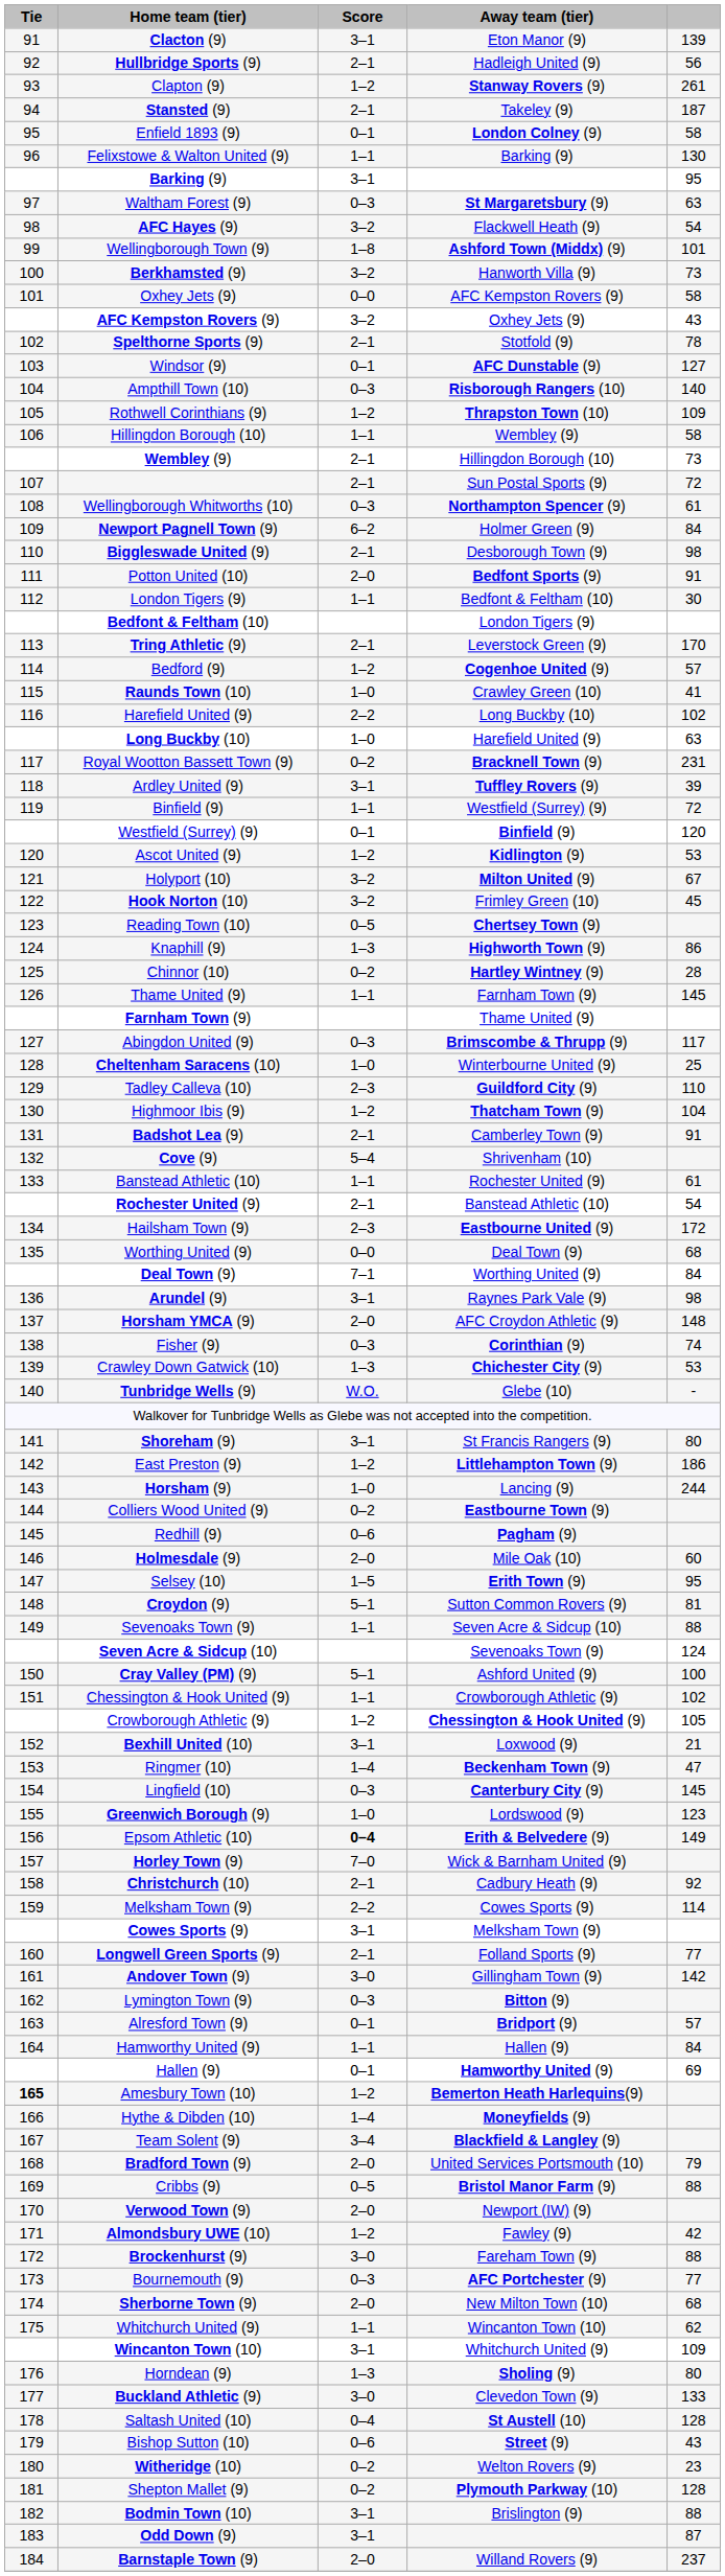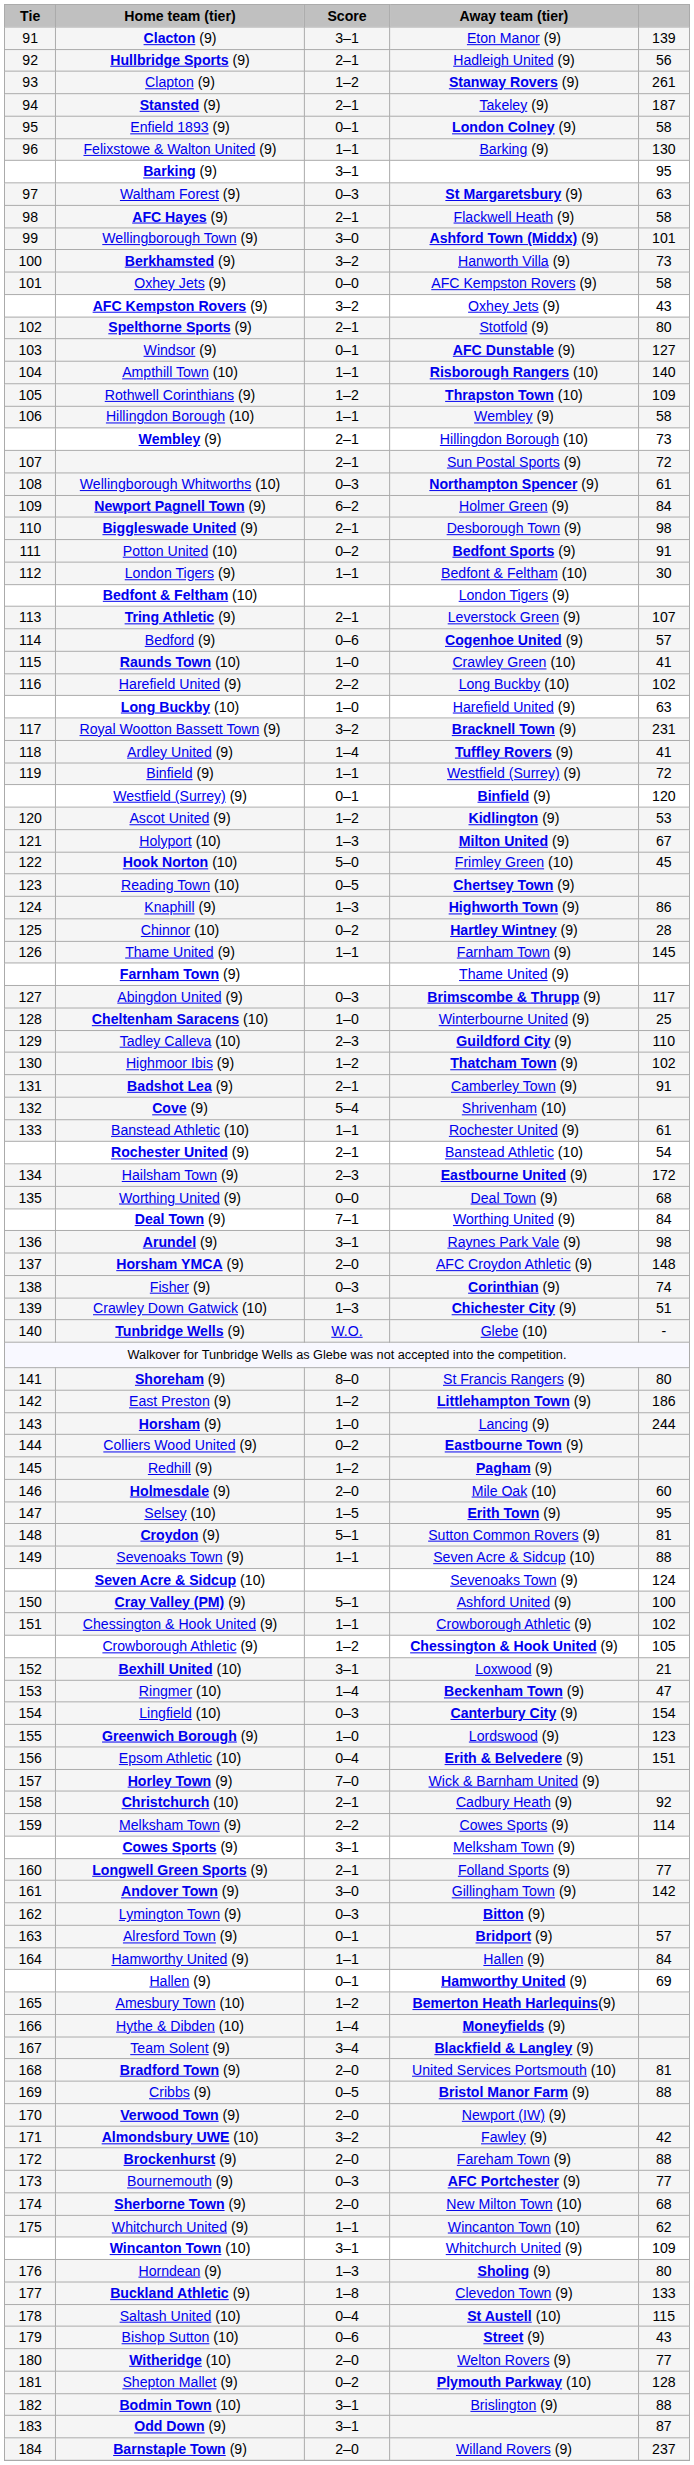AFC Hayes (9) | Score: 3–2 -> 2–1
AFC Hayes (9) | column 5: 54 -> 58
Wellingborough Town (9) | Score: 1–8 -> 3–0
Spelthorne Sports (9) | column 5: 78 -> 80
Ampthill Town (10) | Score: 0–3 -> 1–1
Potton United (10) | Score: 2–0 -> 0–2
Tring Athletic (9) | column 5: 170 -> 107
Bedford (9) | Score: 1–2 -> 0–6
Royal Wootton Bassett Town (9) | Score: 0–2 -> 3–2
Ardley United (9) | Score: 3–1 -> 1–4
Ardley United (9) | column 5: 39 -> 41
Holyport (10) | Score: 3–2 -> 1–3
Hook Norton (10) | Score: 3–2 -> 5–0
Highmoor Ibis (9) | column 5: 104 -> 102
Crawley Down Gatwick (10) | column 5: 53 -> 51
Shoreham (9) | Score: 3–1 -> 8–0
Redhill (9) | Score: 0–6 -> 1–2
Lingfield (10) | column 5: 145 -> 154
Epsom Athletic (10) | Score: bold -> normal
Epsom Athletic (10) | column 5: 149 -> 151
Amesbury Town (10) | Tie: bold -> normal
Bradford Town (9) | column 5: 79 -> 81
Almondsbury UWE (10) | Score: 1–2 -> 3–2
Brockenhurst (9) | Score: 3–0 -> 2–0
Buckland Athletic (9) | Score: 3–0 -> 1–8
Saltash United (10) | column 5: 128 -> 115
Witheridge (10) | Score: 0–2 -> 2–0
Witheridge (10) | column 5: 23 -> 77
